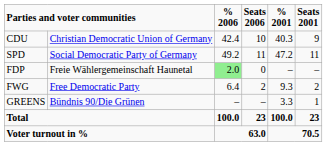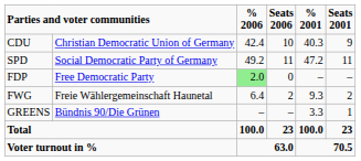FDP | column 2: Freie Wählergemeinschaft Haunetal -> Free Democratic Party
FWG | column 2: Free Democratic Party -> Freie Wählergemeinschaft Haunetal
